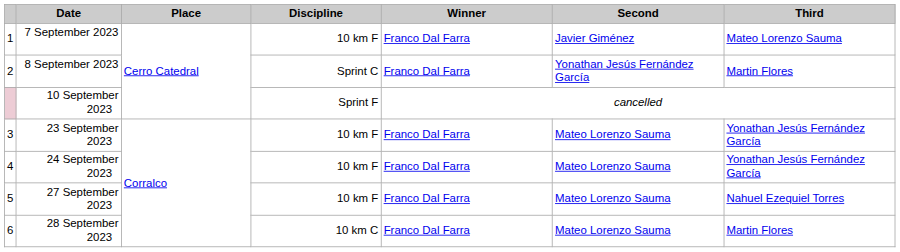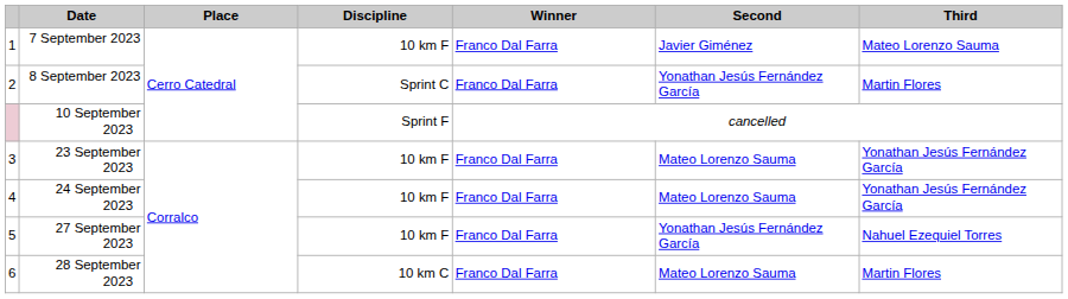27 September 2023 | Second: Mateo Lorenzo Sauma -> Yonathan Jesús Fernández García
